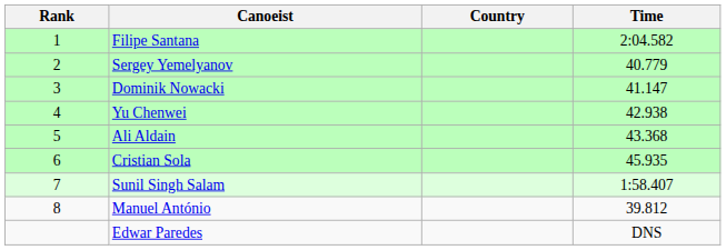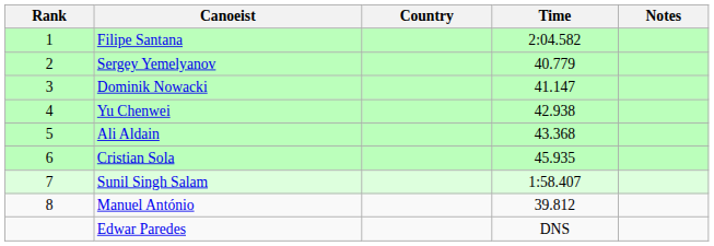+ column: Notes
